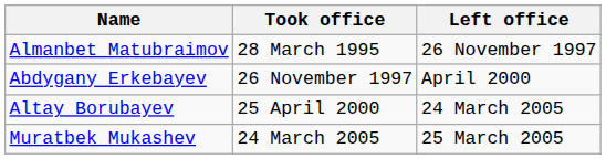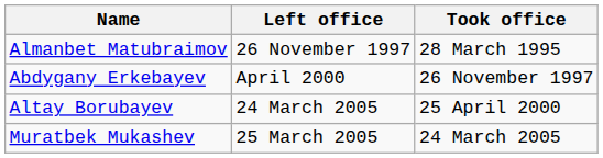columns swapped: Took office <-> Left office
